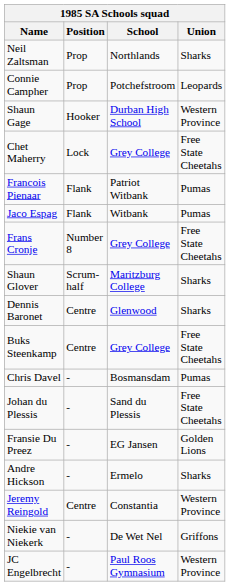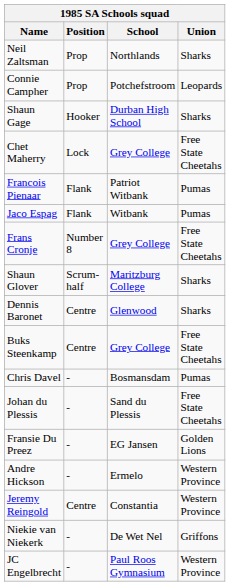Shaun Gage | Union: Western Province -> Sharks
Andre Hickson | Union: Sharks -> Western Province
